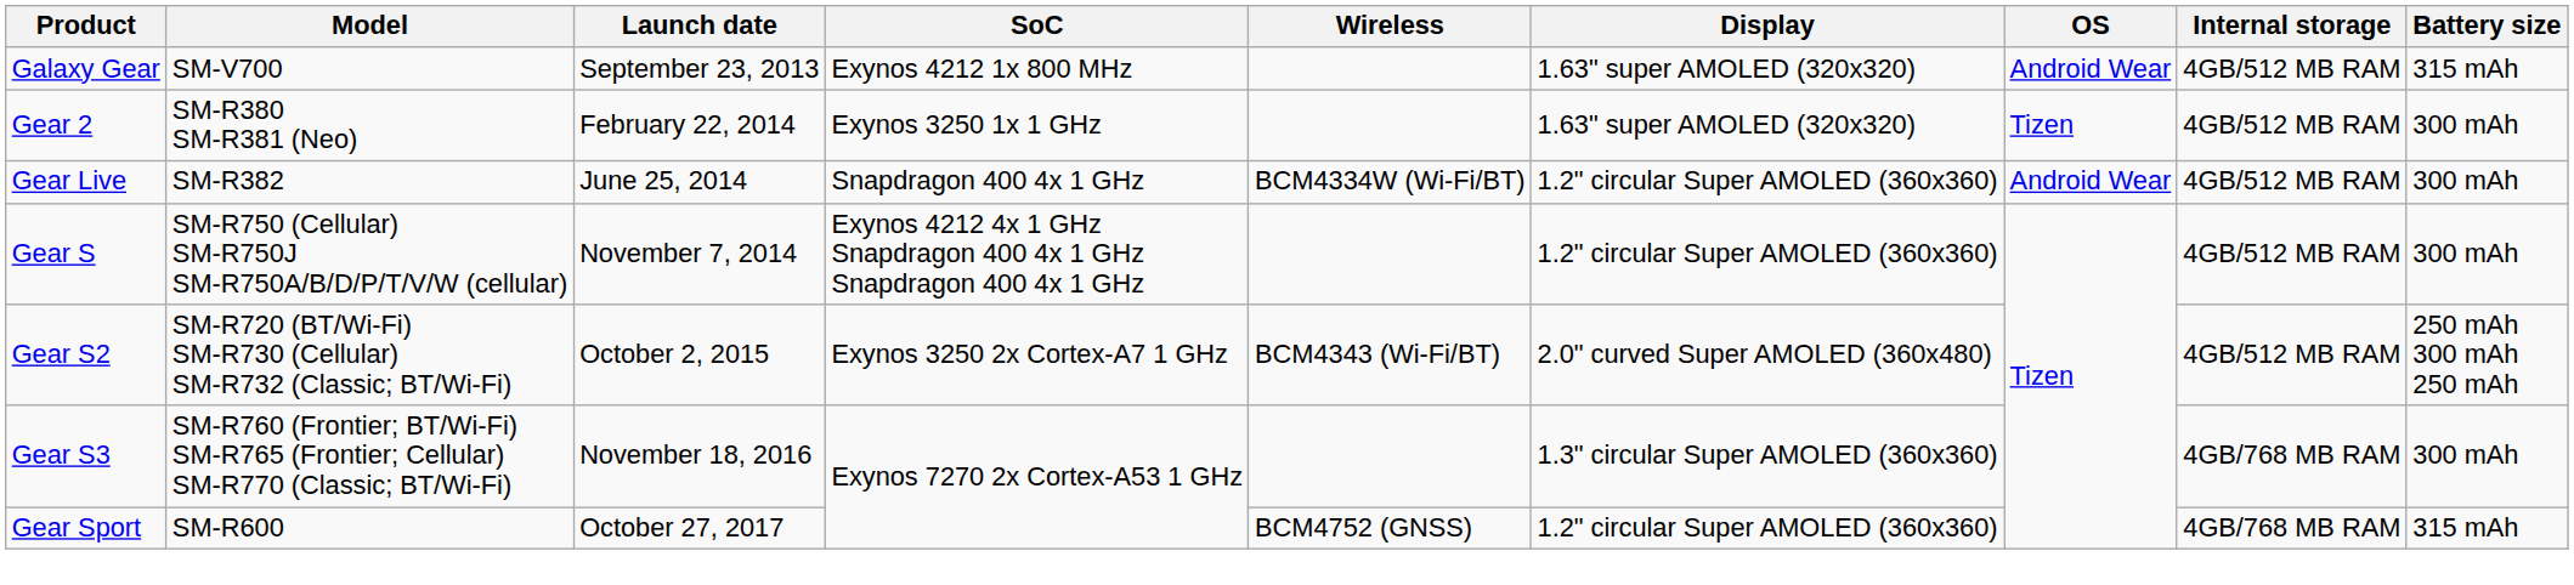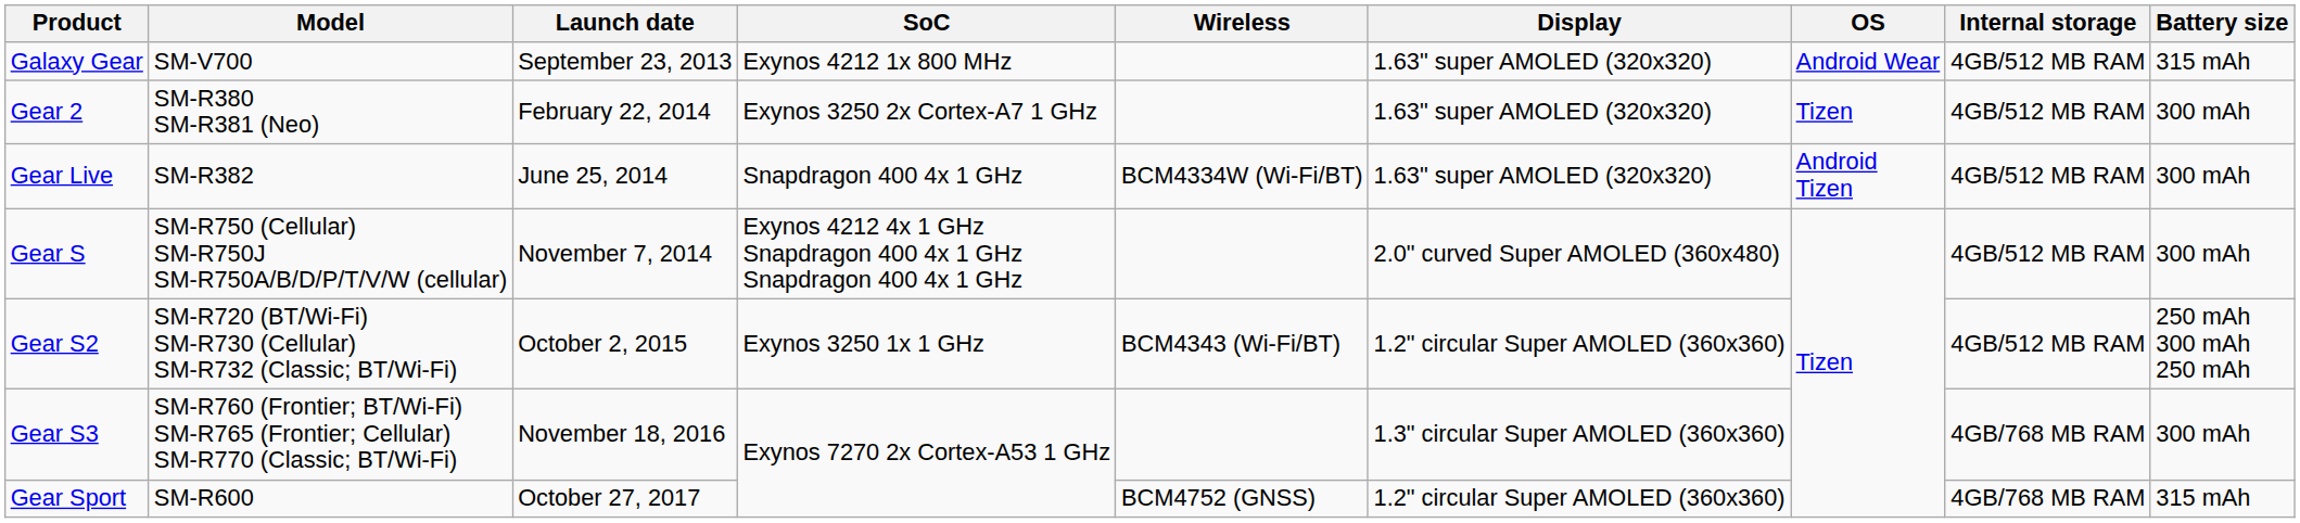Gear 2 | SoC: Exynos 3250 1x 1 GHz -> Exynos 3250 2x Cortex-A7 1 GHz
Gear Live | Display: 1.2" circular Super AMOLED (360x360) -> 1.63" super AMOLED (320x320)
Gear Live | OS: Android Wear -> Android Tizen
Gear S | Display: 1.2" circular Super AMOLED (360x360) -> 2.0" curved Super AMOLED (360x480)
Gear S2 | SoC: Exynos 3250 2x Cortex-A7 1 GHz -> Exynos 3250 1x 1 GHz
Gear S2 | Display: 2.0" curved Super AMOLED (360x480) -> 1.2" circular Super AMOLED (360x360)
